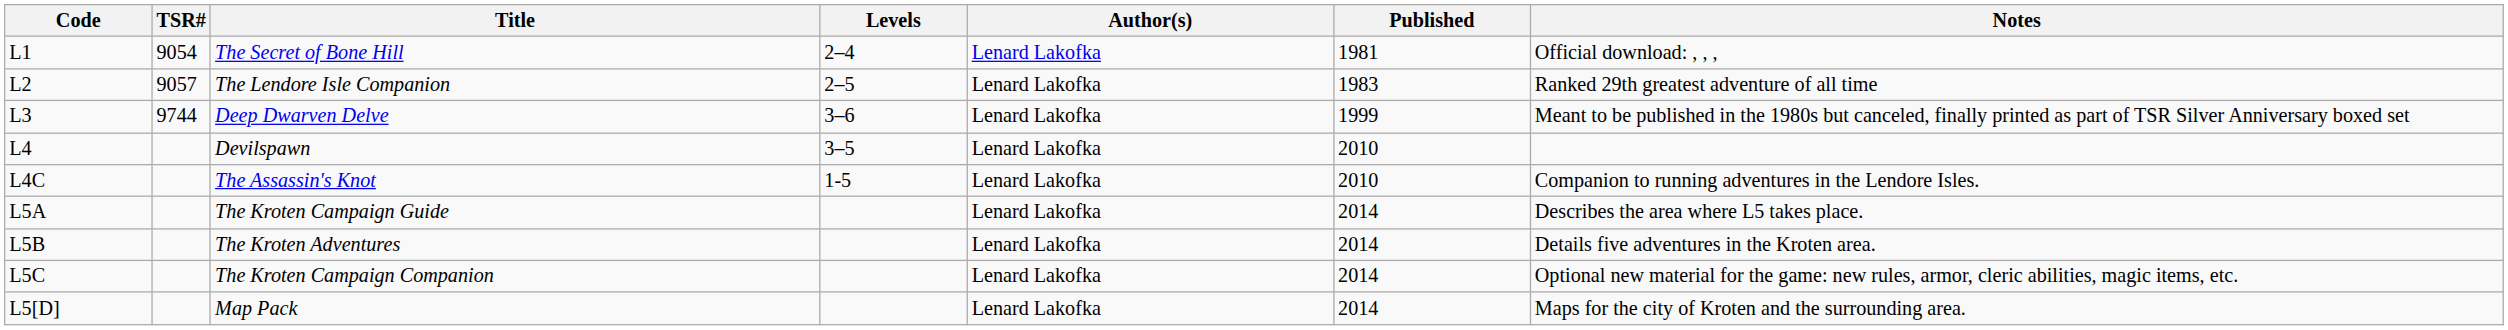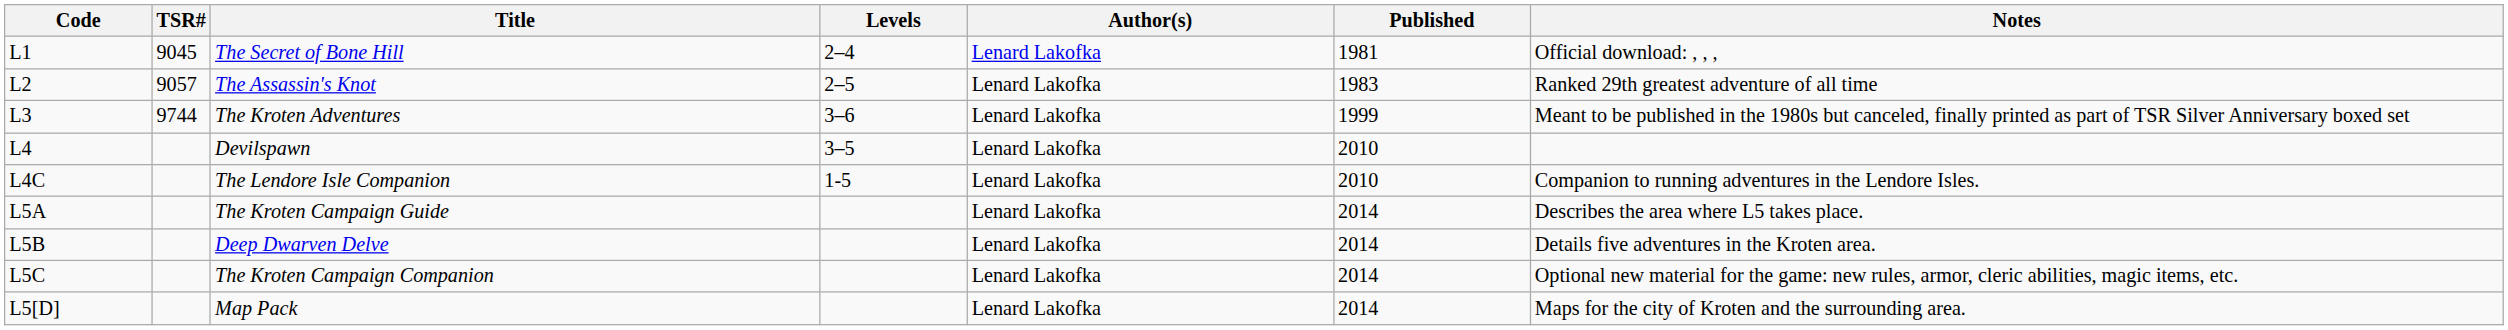L1 | TSR#: 9054 -> 9045
L2 | Title: The Lendore Isle Companion -> The Assassin's Knot
L3 | Title: Deep Dwarven Delve -> The Kroten Adventures
L4C | Title: The Assassin's Knot -> The Lendore Isle Companion
L5B | Title: The Kroten Adventures -> Deep Dwarven Delve
